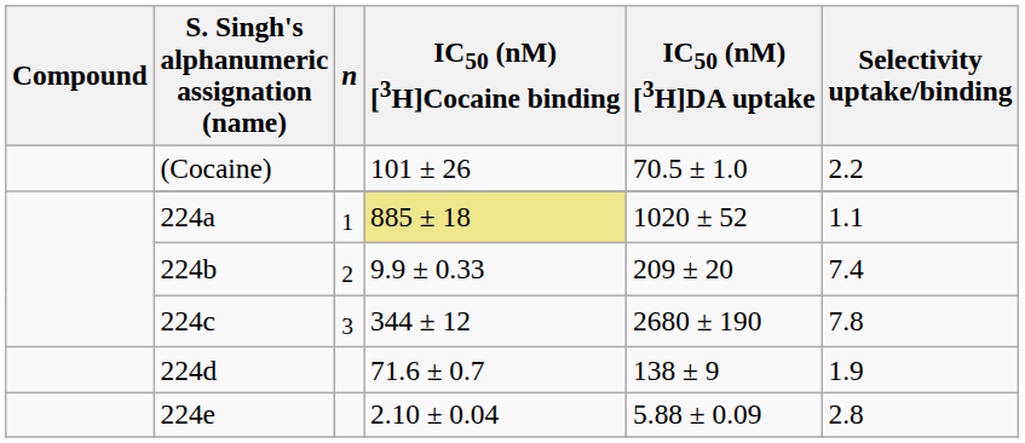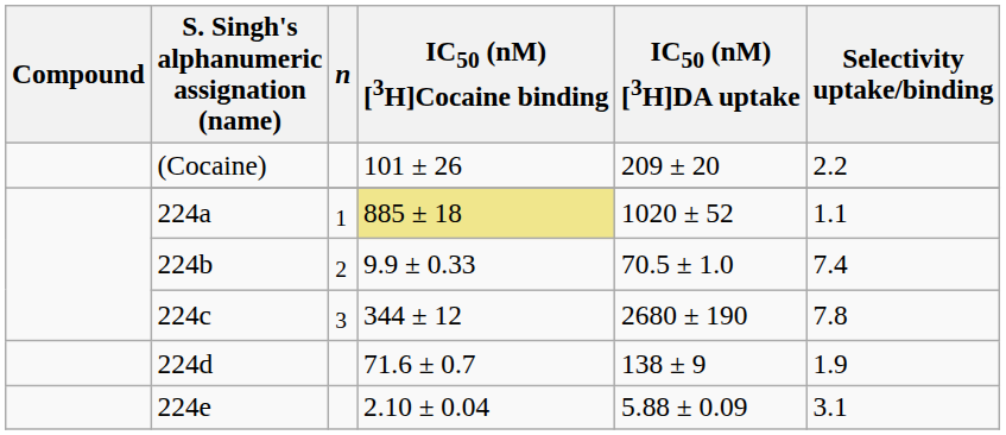(Cocaine) | IC50 (nM) [3H]DA uptake: 70.5 ± 1.0 -> 209 ± 20
224b | IC50 (nM) [3H]DA uptake: 209 ± 20 -> 70.5 ± 1.0
224e | Selectivity uptake/binding: 2.8 -> 3.1
